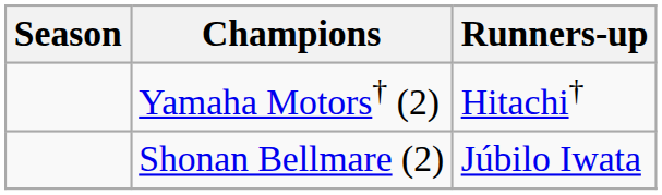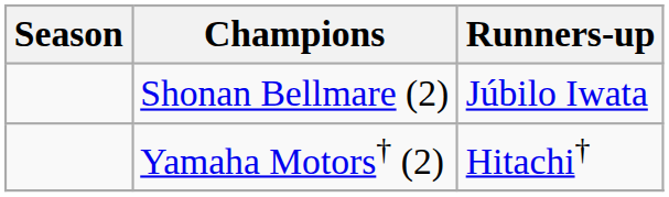rows swapped: Yamaha Motors† (2) <-> Shonan Bellmare (2)
